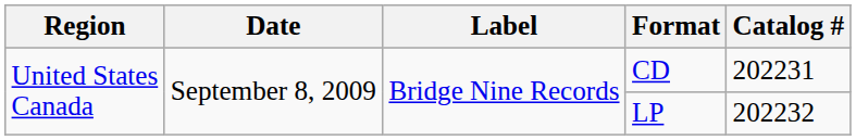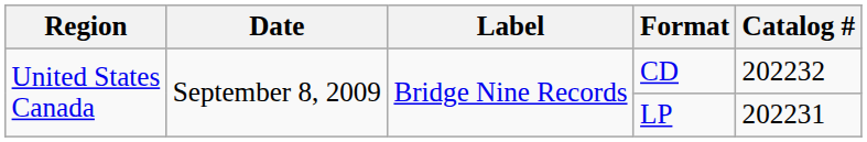CD | Catalog #: 202231 -> 202232
LP | Catalog #: 202232 -> 202231
